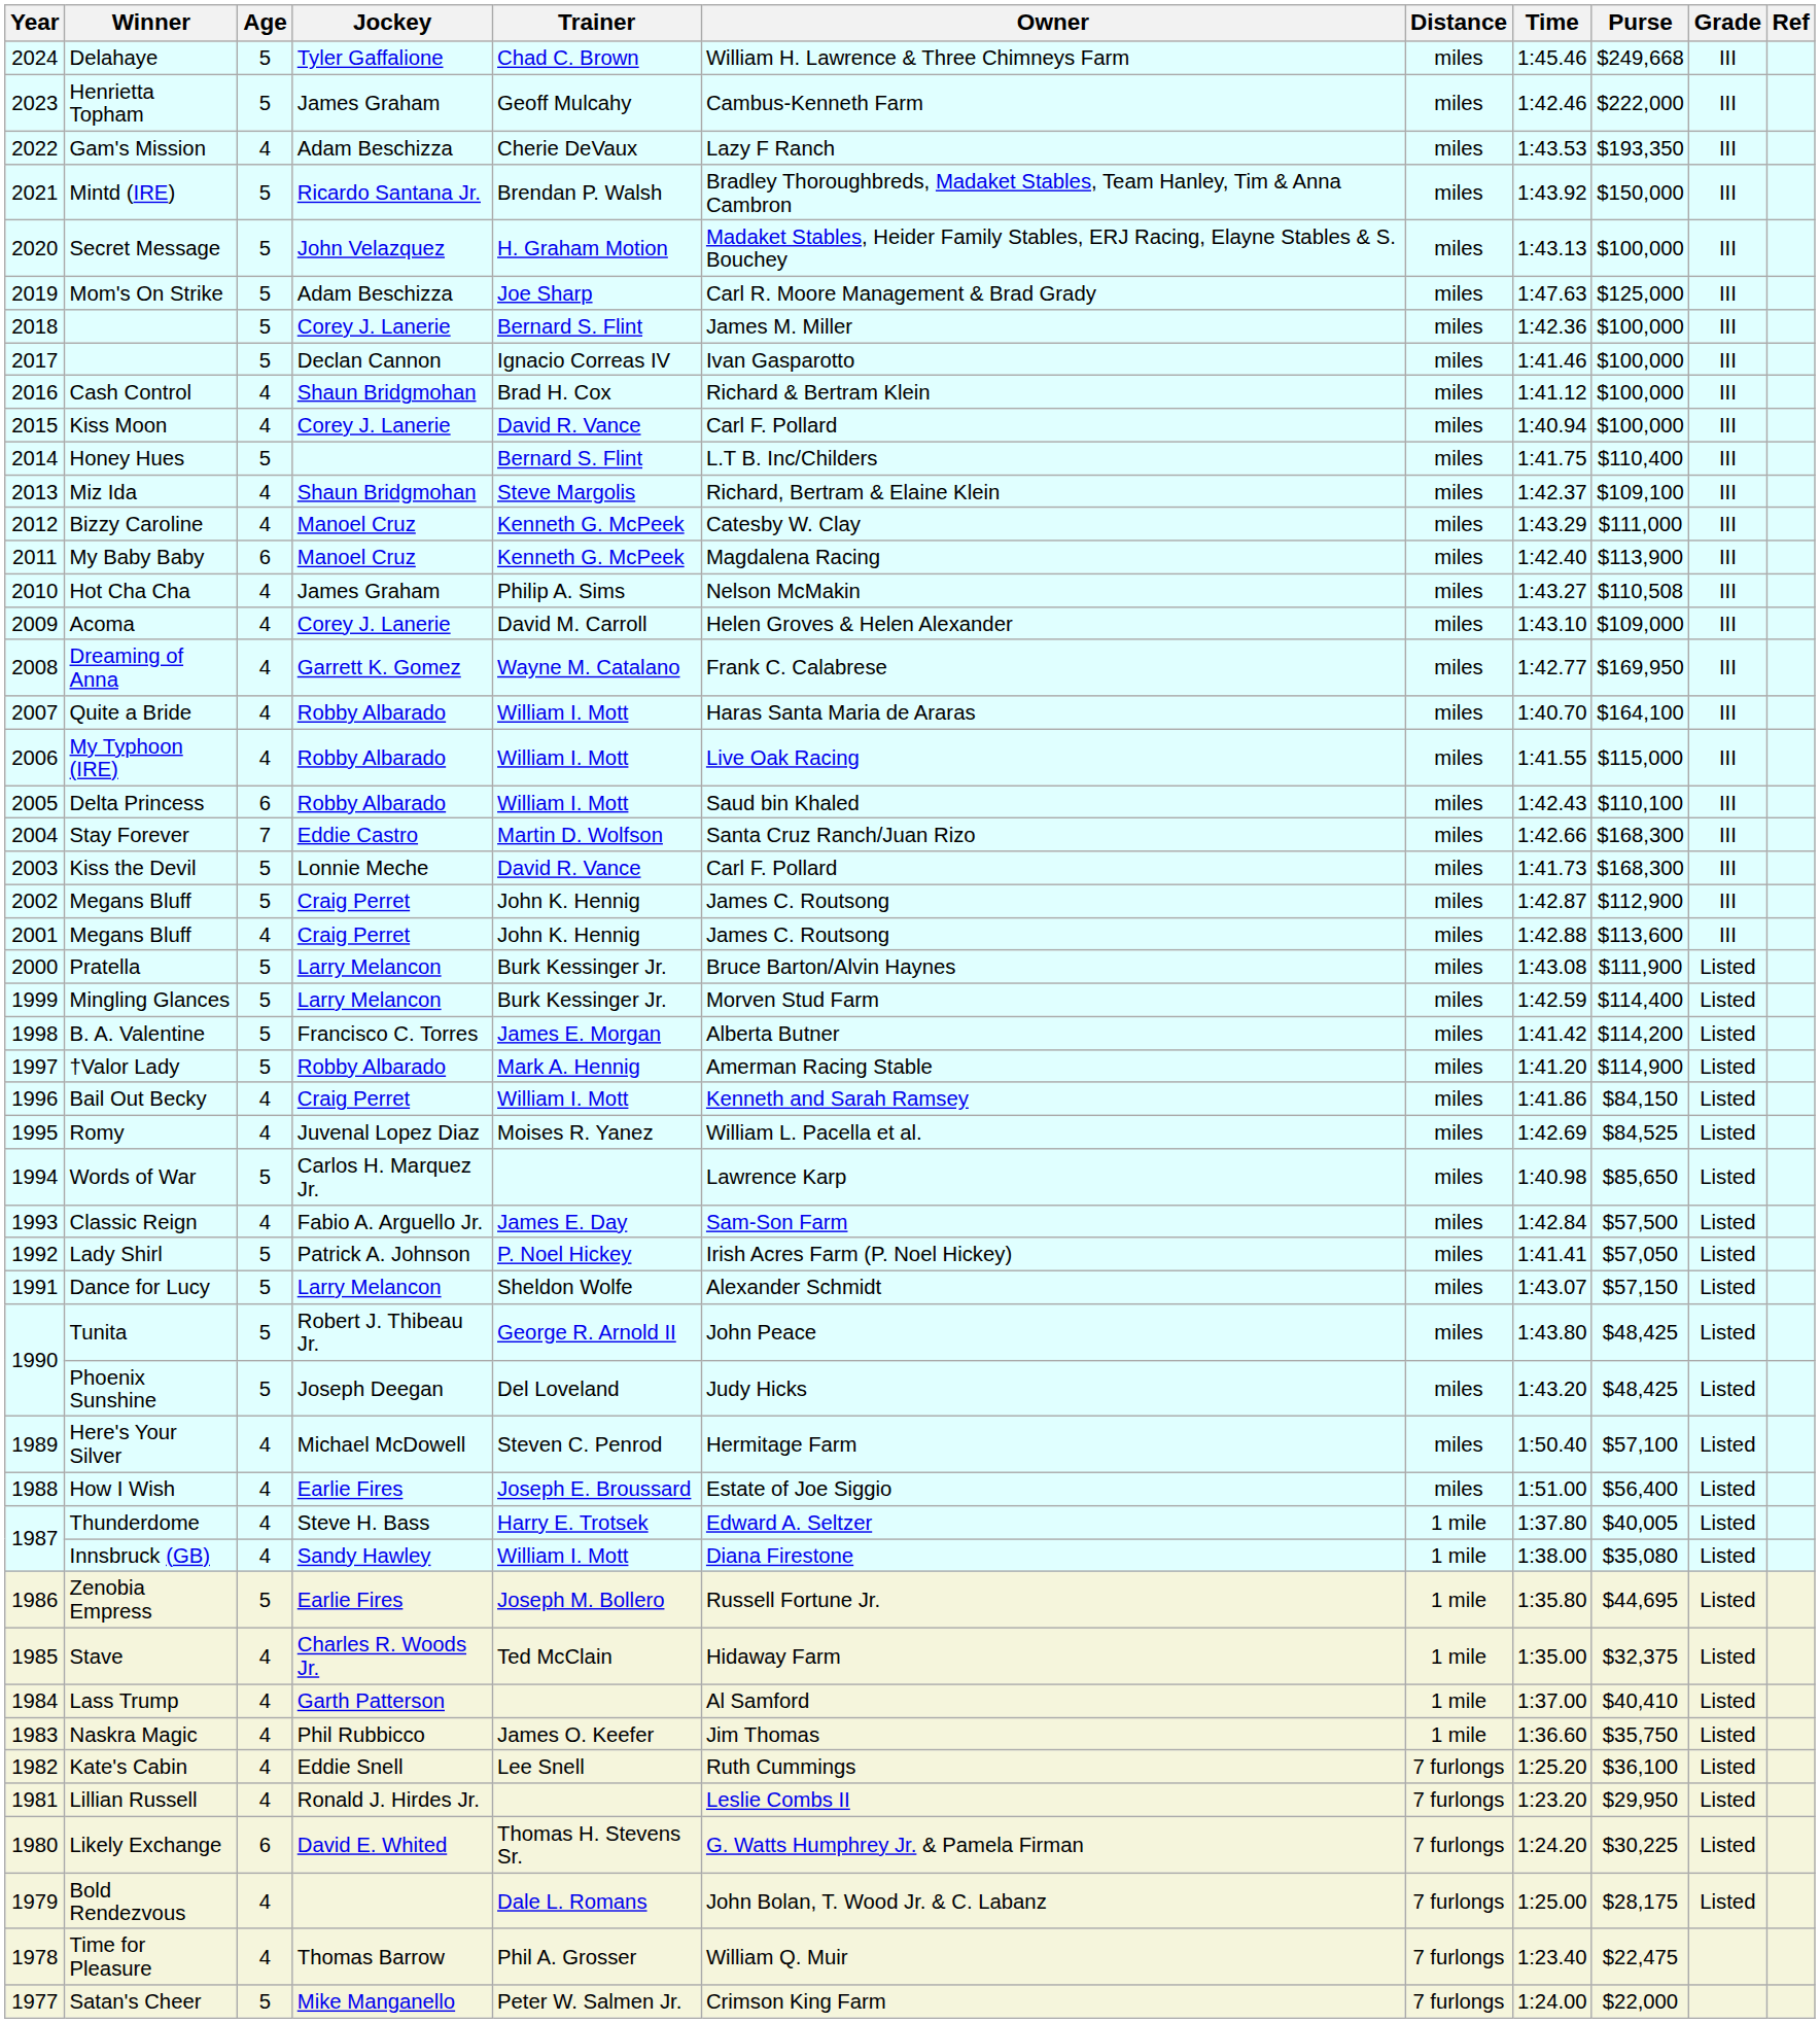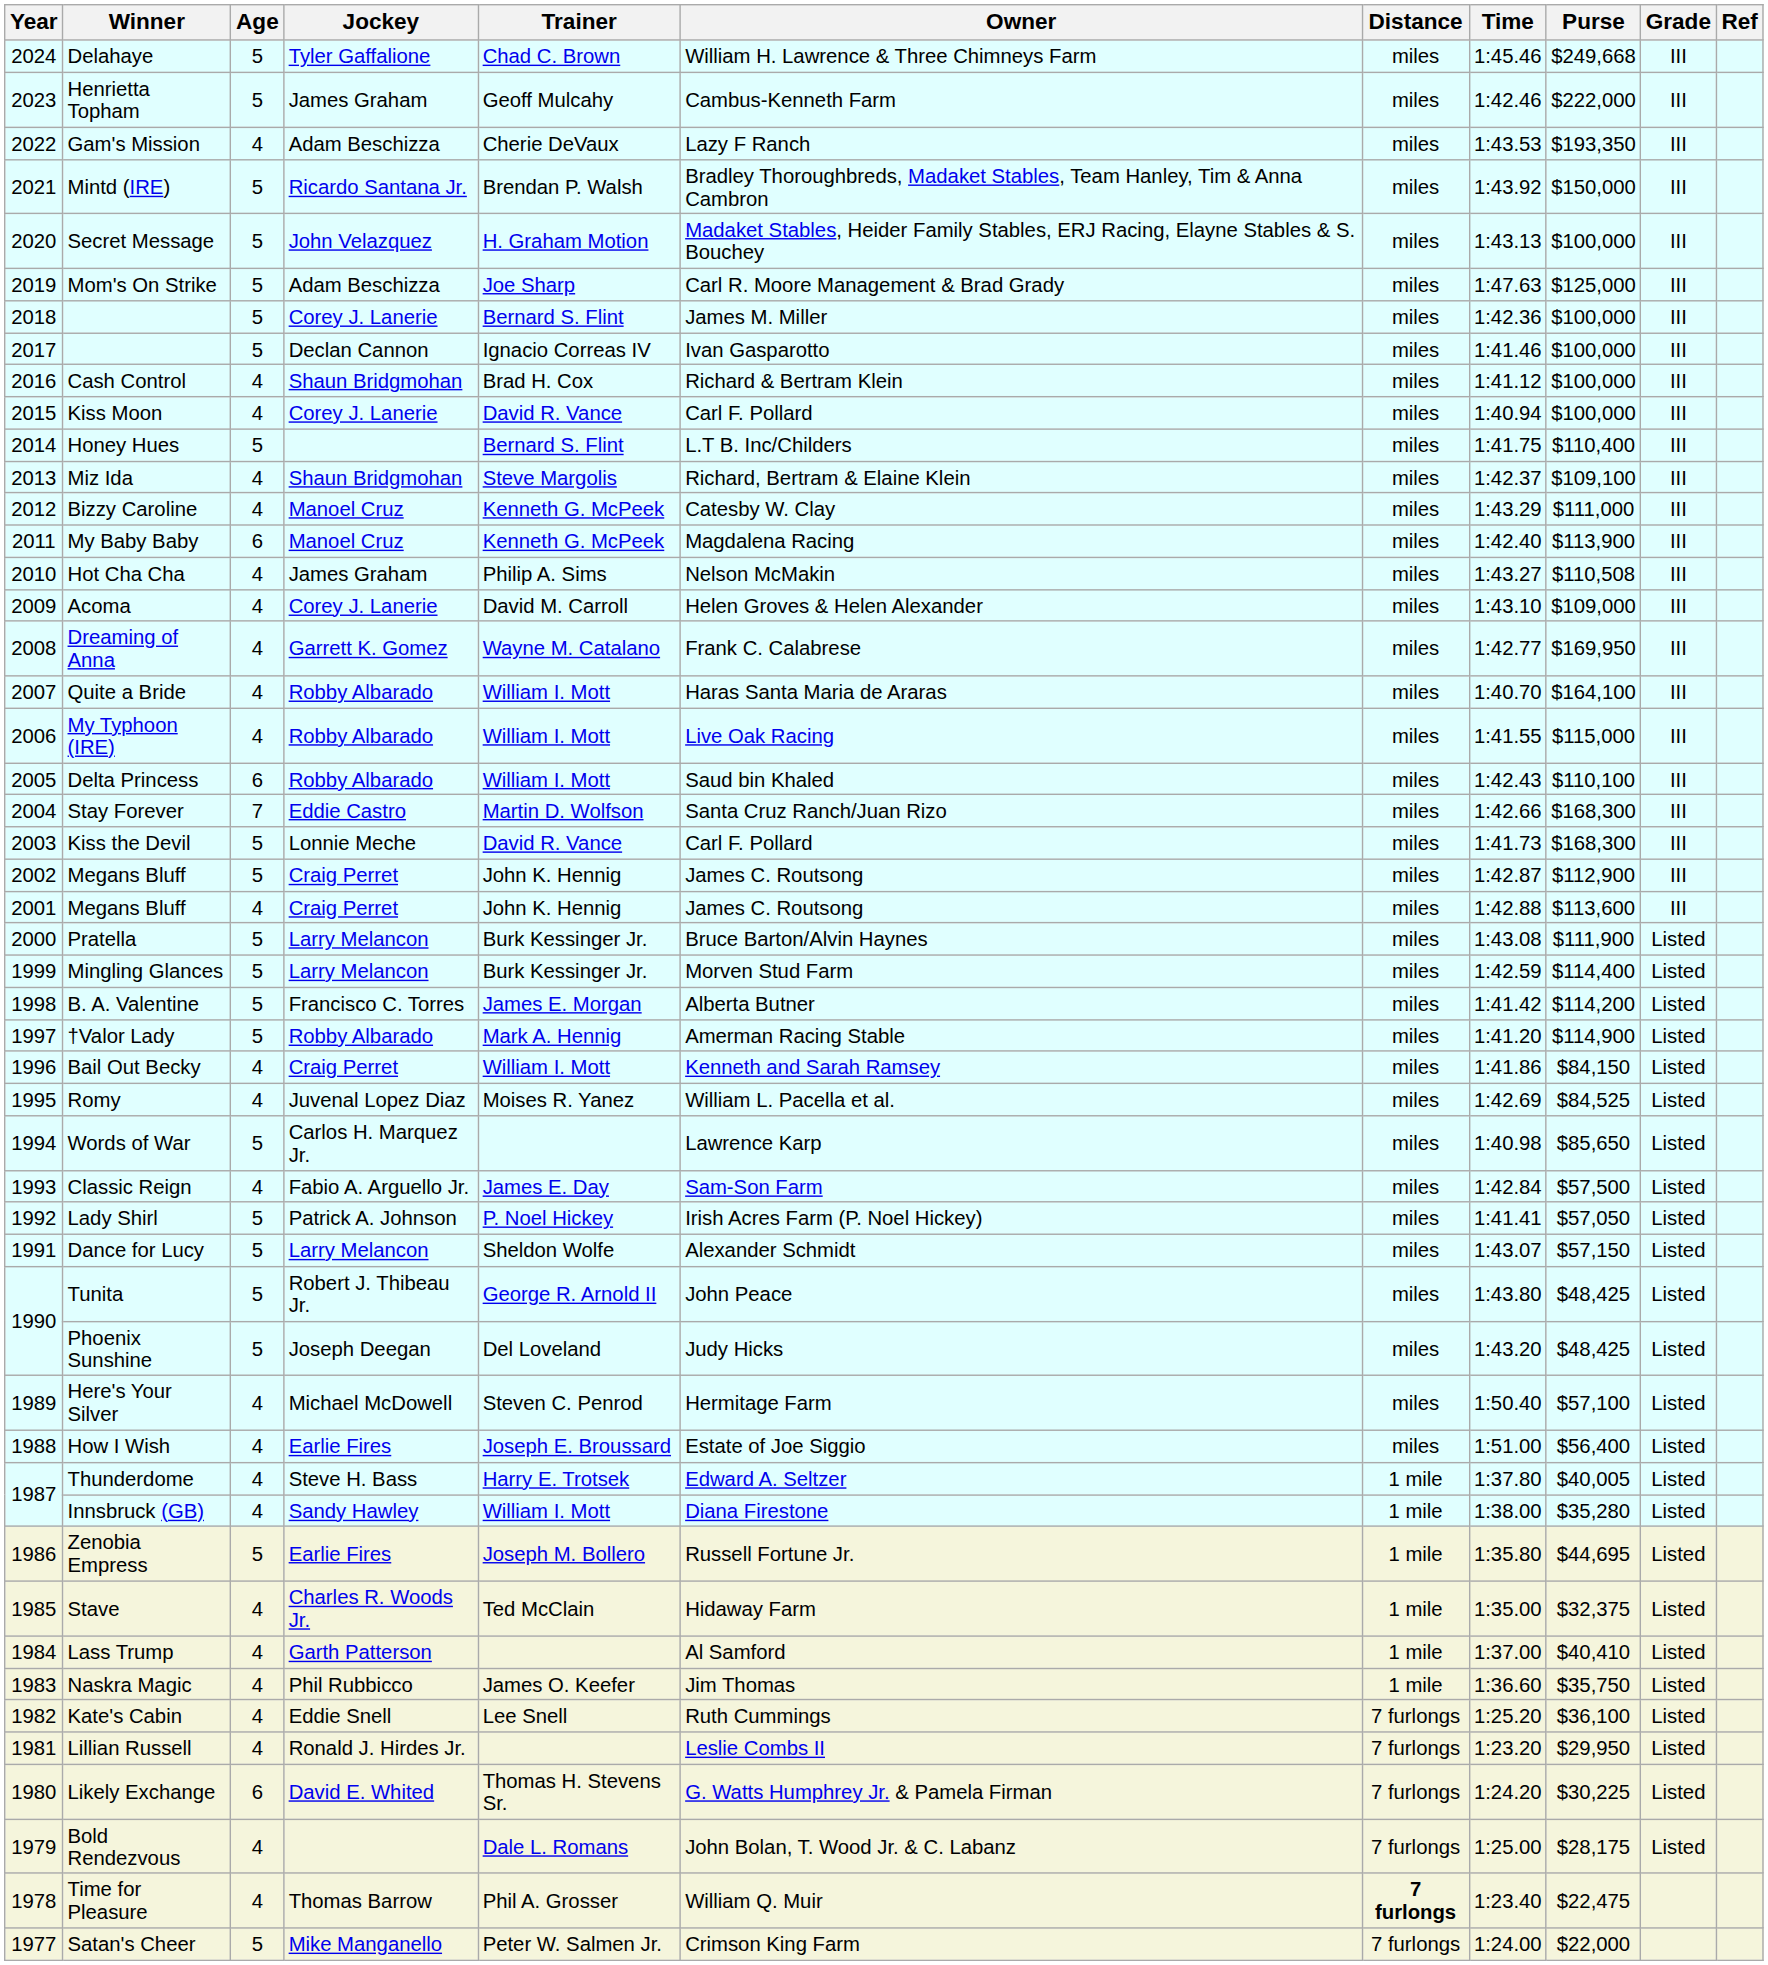Innsbruck (GB) | Purse: $35,080 -> $35,280
Time for Pleasure | Distance: normal -> bold
